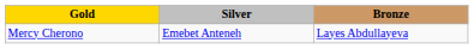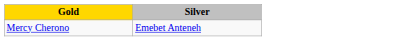- column: Bronze | Layes Abdullayeva
